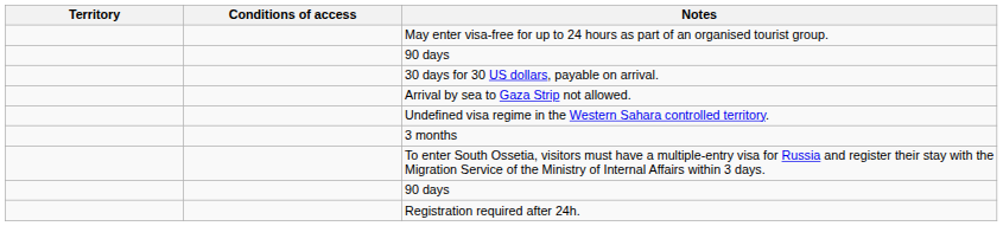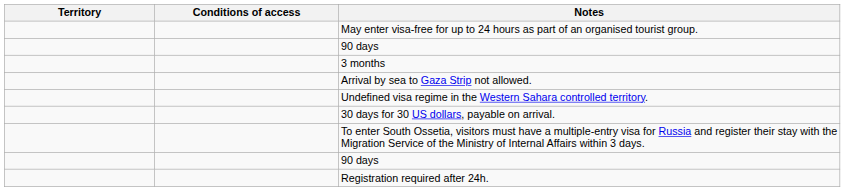rows swapped: 3 months <-> 30 days for 30 US dollars, payable on arrival.
